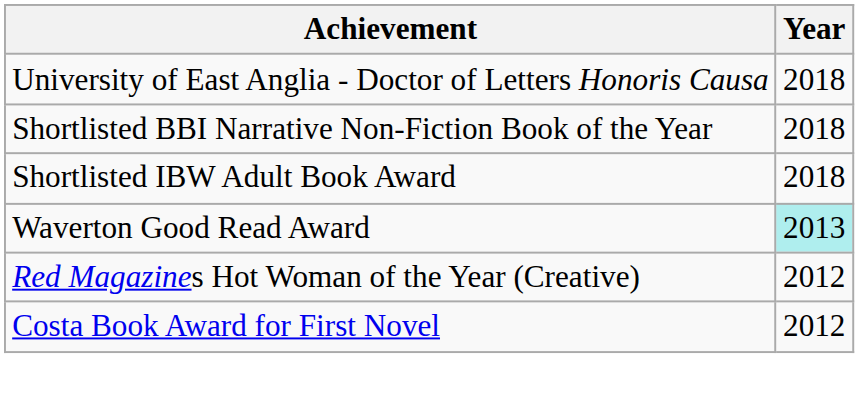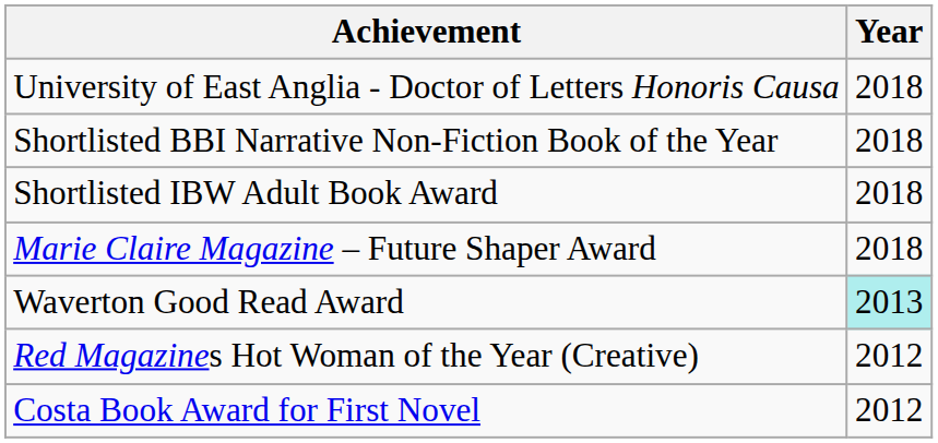+ row: Marie Claire Magazine – Future Shaper Award | 2018
